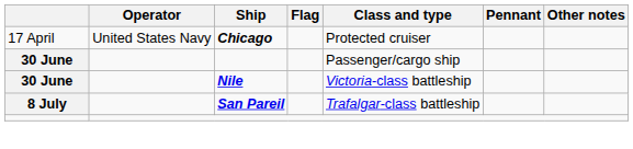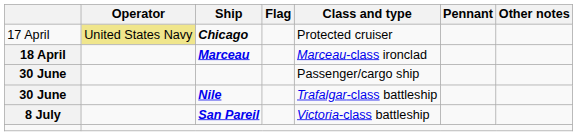17 April | Operator: no background -> khaki background
+ row: 18 April | Marceau | Marceau-class ironclad
30 June / Nile | Class and type: Victoria-class battleship -> Trafalgar-class battleship
8 July | Class and type: Trafalgar-class battleship -> Victoria-class battleship
